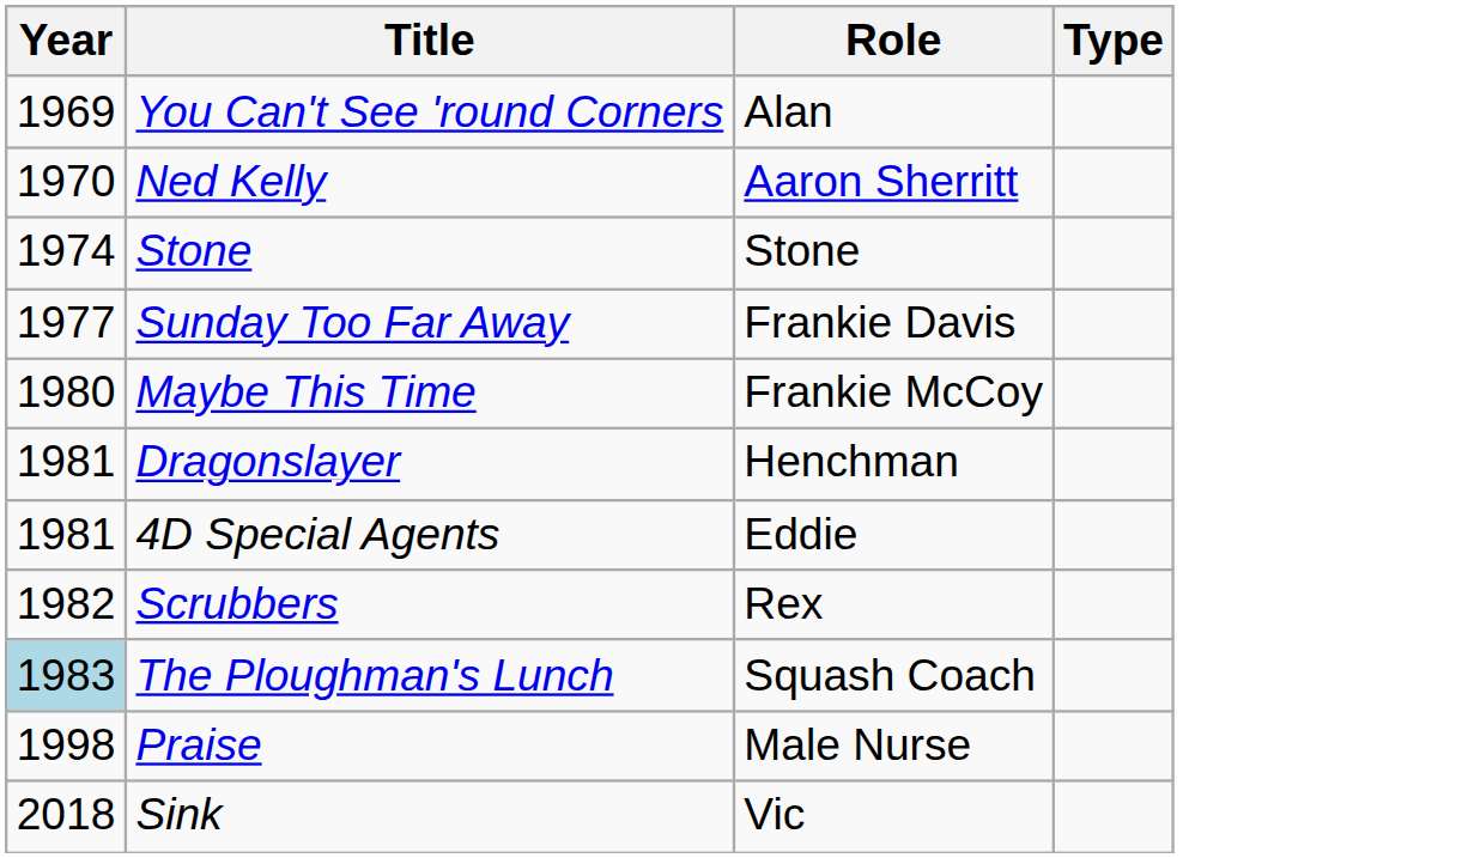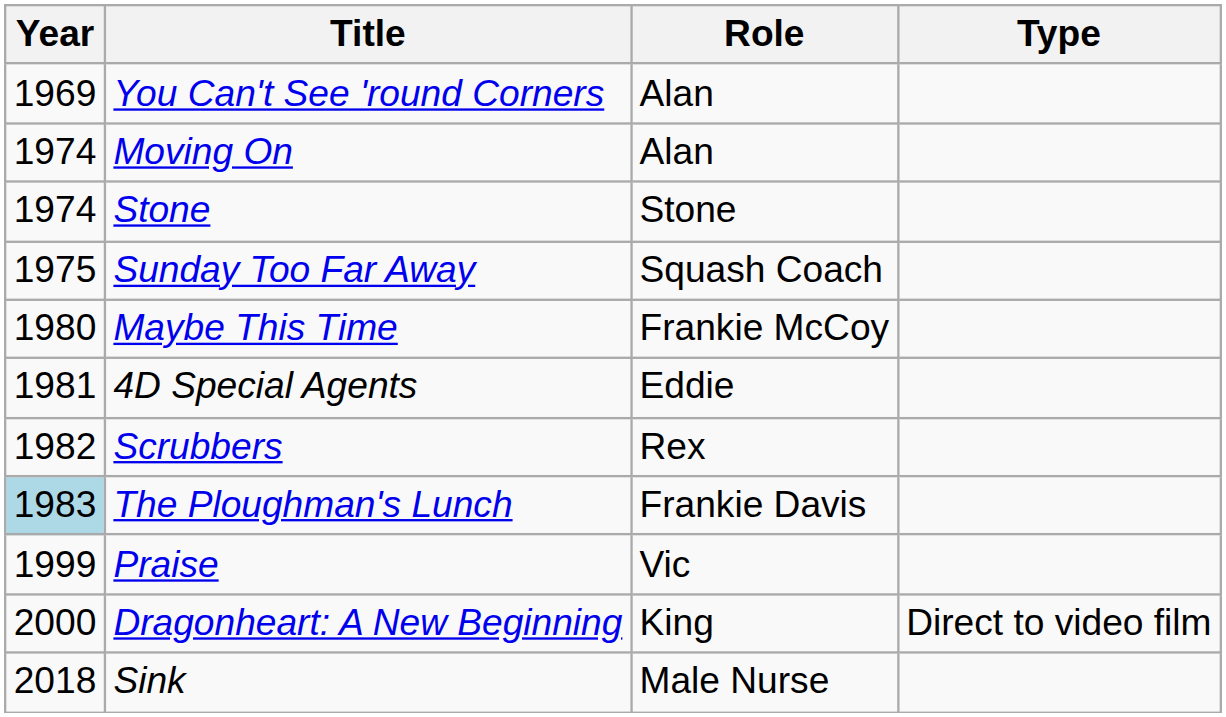- row: 1970 | Ned Kelly | Aaron Sherritt
+ row: 1974 | Moving On | Alan
Sunday Too Far Away | Year: 1977 -> 1975
Sunday Too Far Away | Role: Frankie Davis -> Squash Coach
- row: 1981 | Dragonslayer | Henchman
The Ploughman's Lunch | Role: Squash Coach -> Frankie Davis
Praise | Year: 1998 -> 1999
Praise | Role: Male Nurse -> Vic
+ row: 2000 | Dragonheart: A New Beginning | King | Direct to video film
Sink | Role: Vic -> Male Nurse
